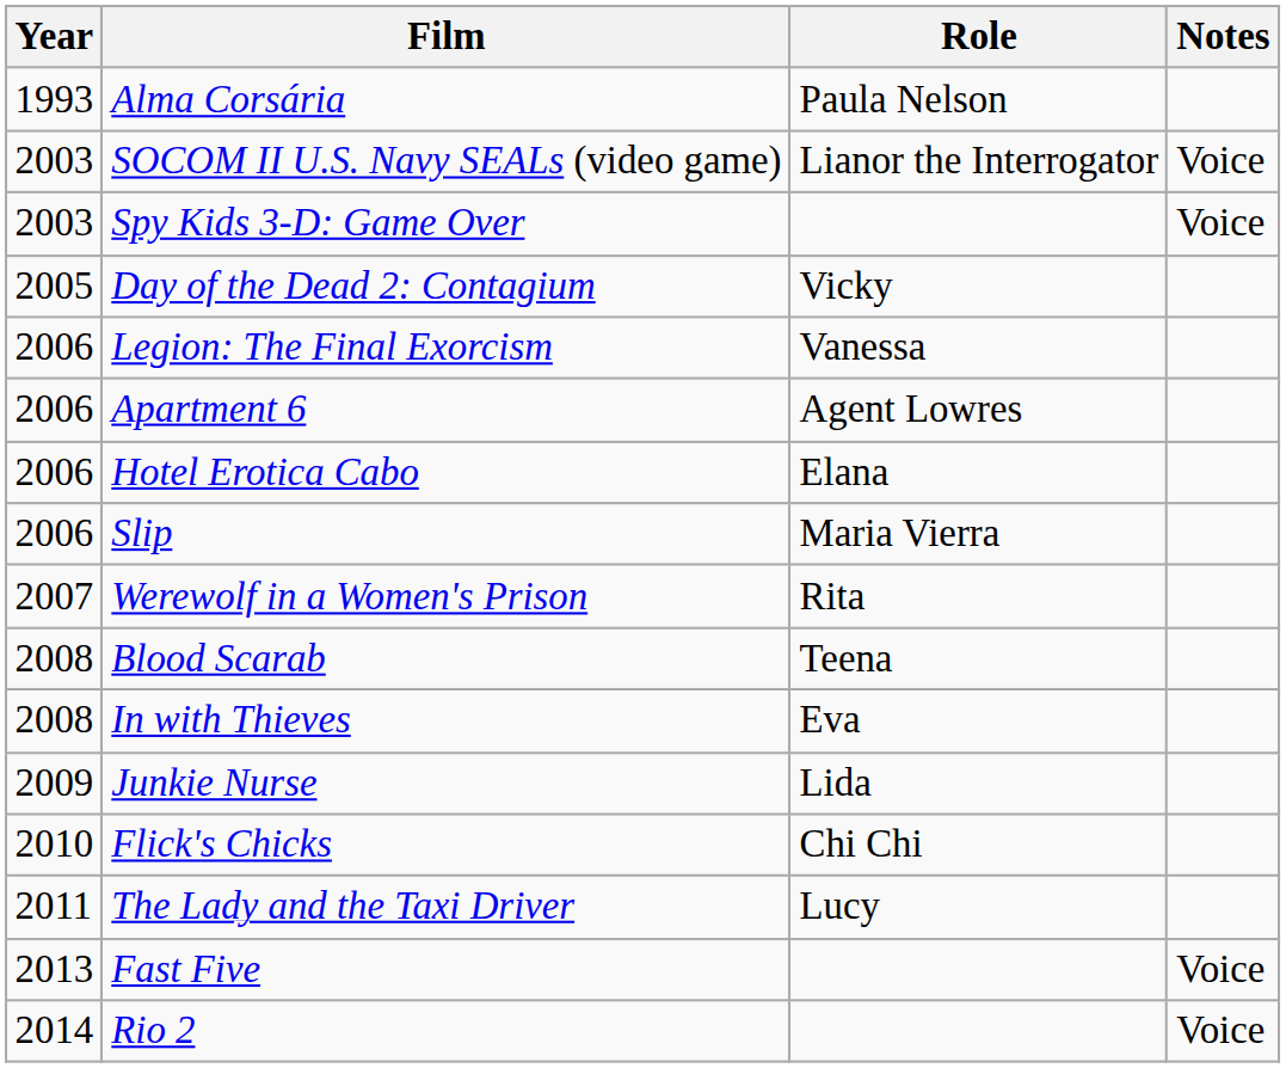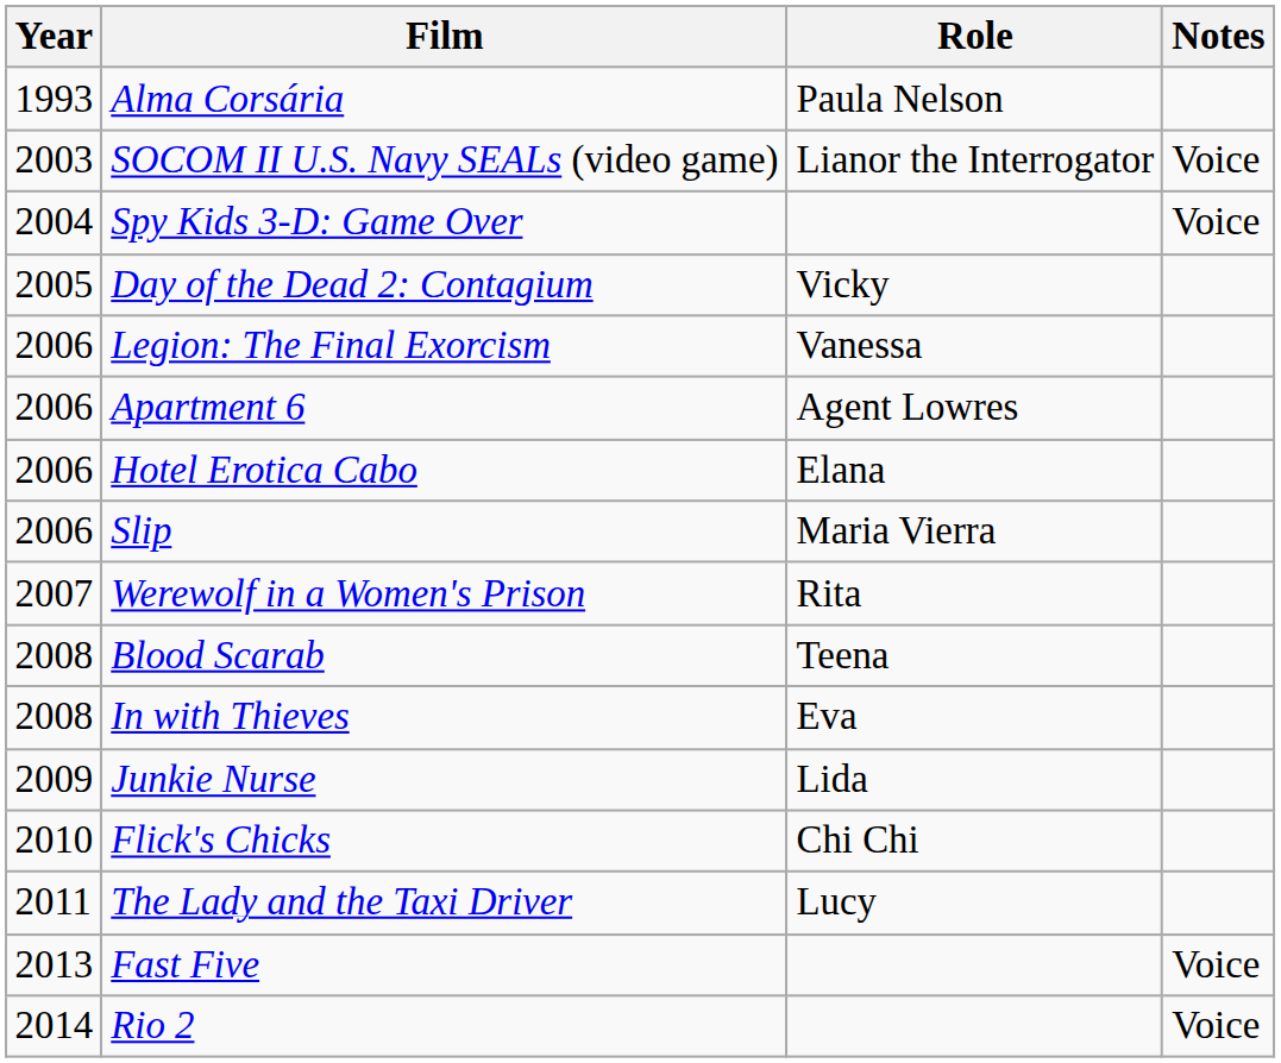Spy Kids 3-D: Game Over | Year: 2003 -> 2004
